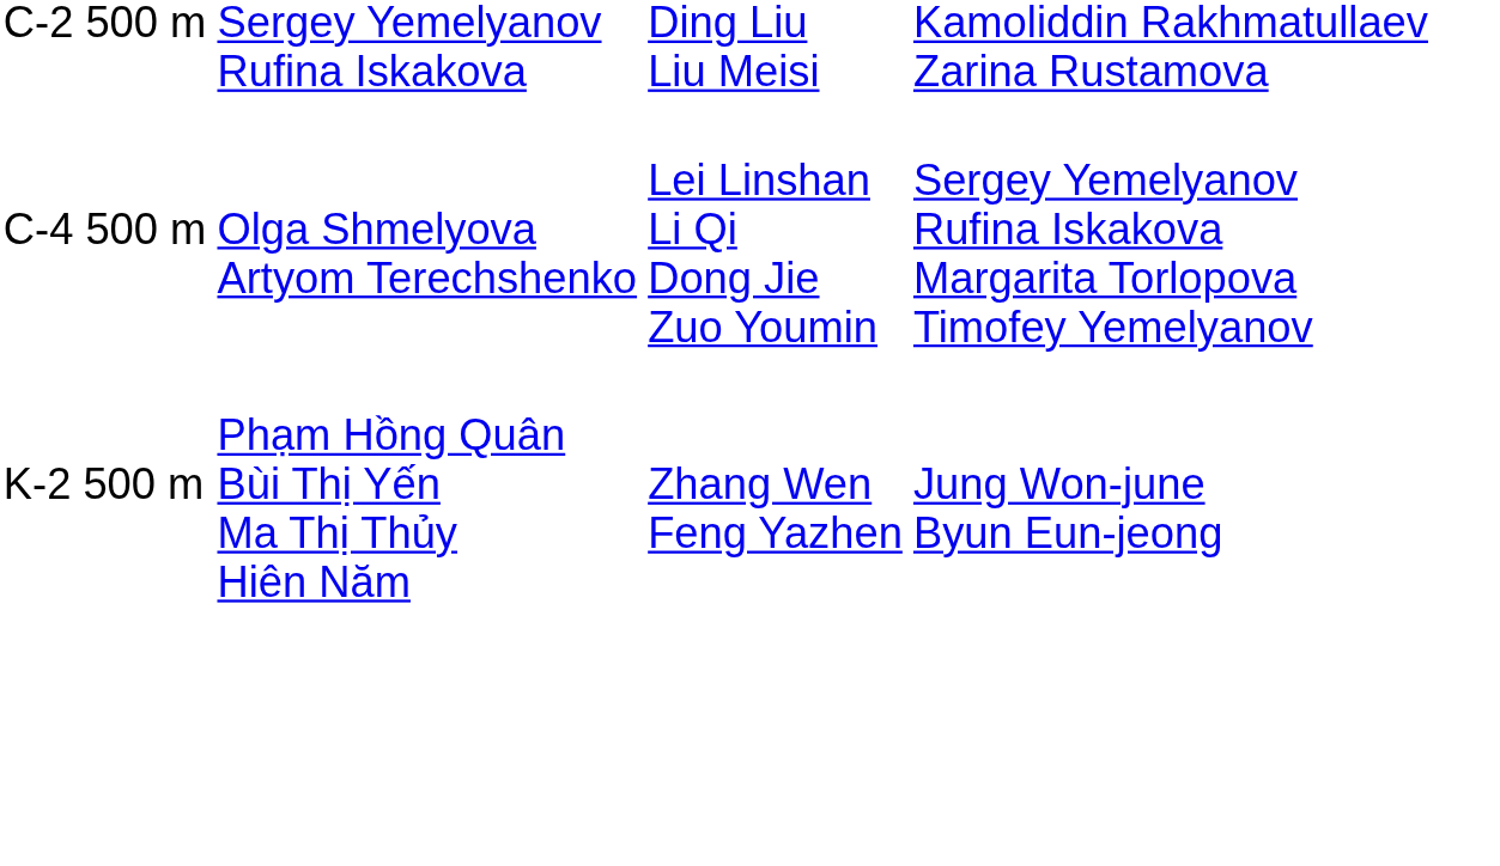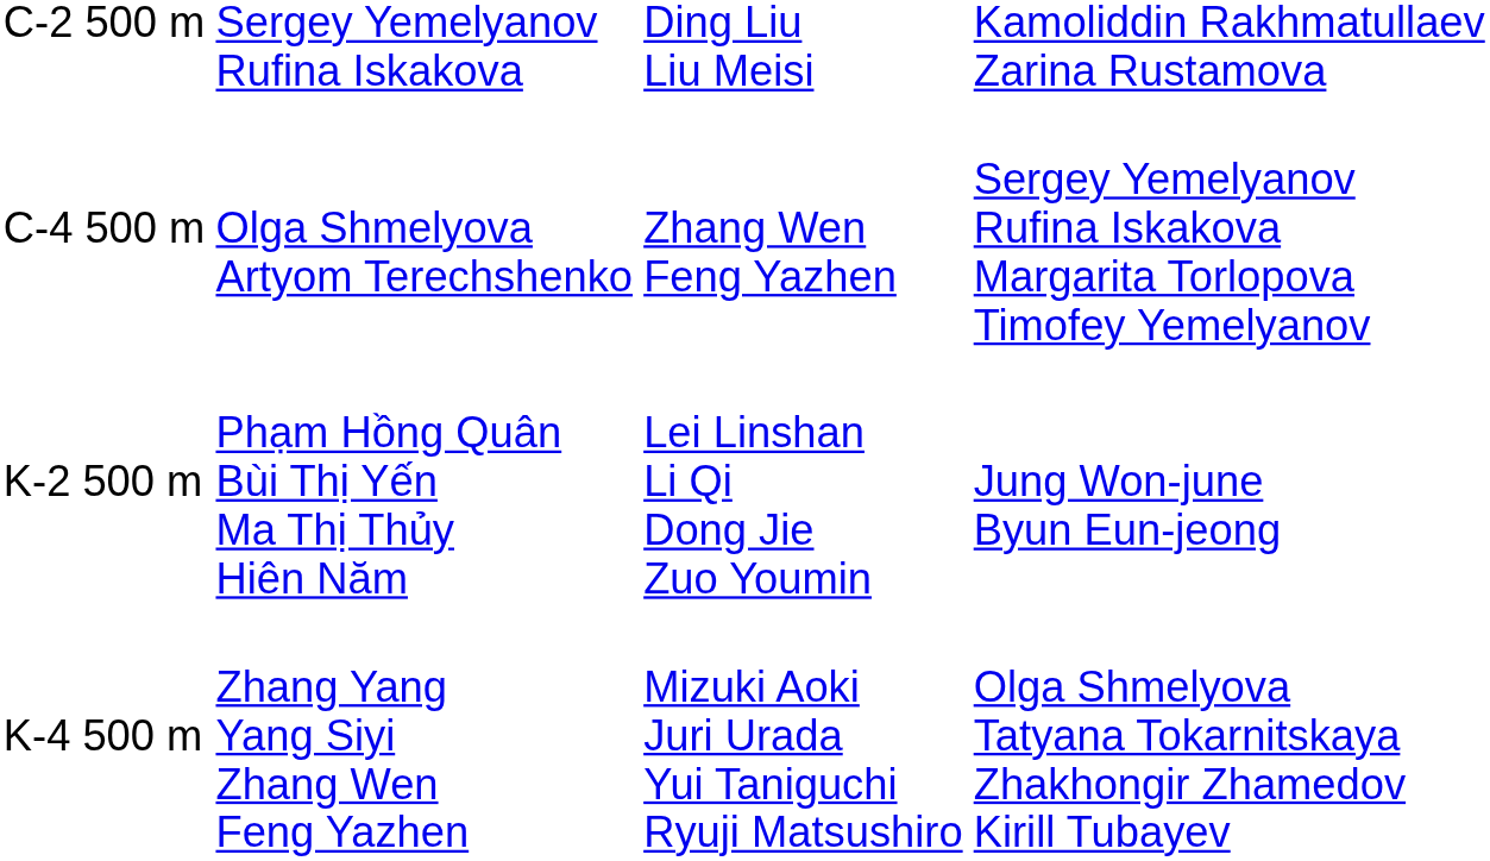C-4 500 m | column 3: Lei Linshan Li Qi Dong Jie Zuo Youmin -> Zhang Wen Feng Yazhen
K-2 500 m | column 3: Zhang Wen Feng Yazhen -> Lei Linshan Li Qi Dong Jie Zuo Youmin
+ row: K-4 500 m | Zhang Yang Yang Siyi Zhang Wen Feng Yazhen | Mizuki Aoki Juri Urada Yui Taniguchi Ryuji Matsushiro | Olga Shmelyova Tatyana Tokarnitskaya Zhakhongir Zhamedov Kirill Tubayev
